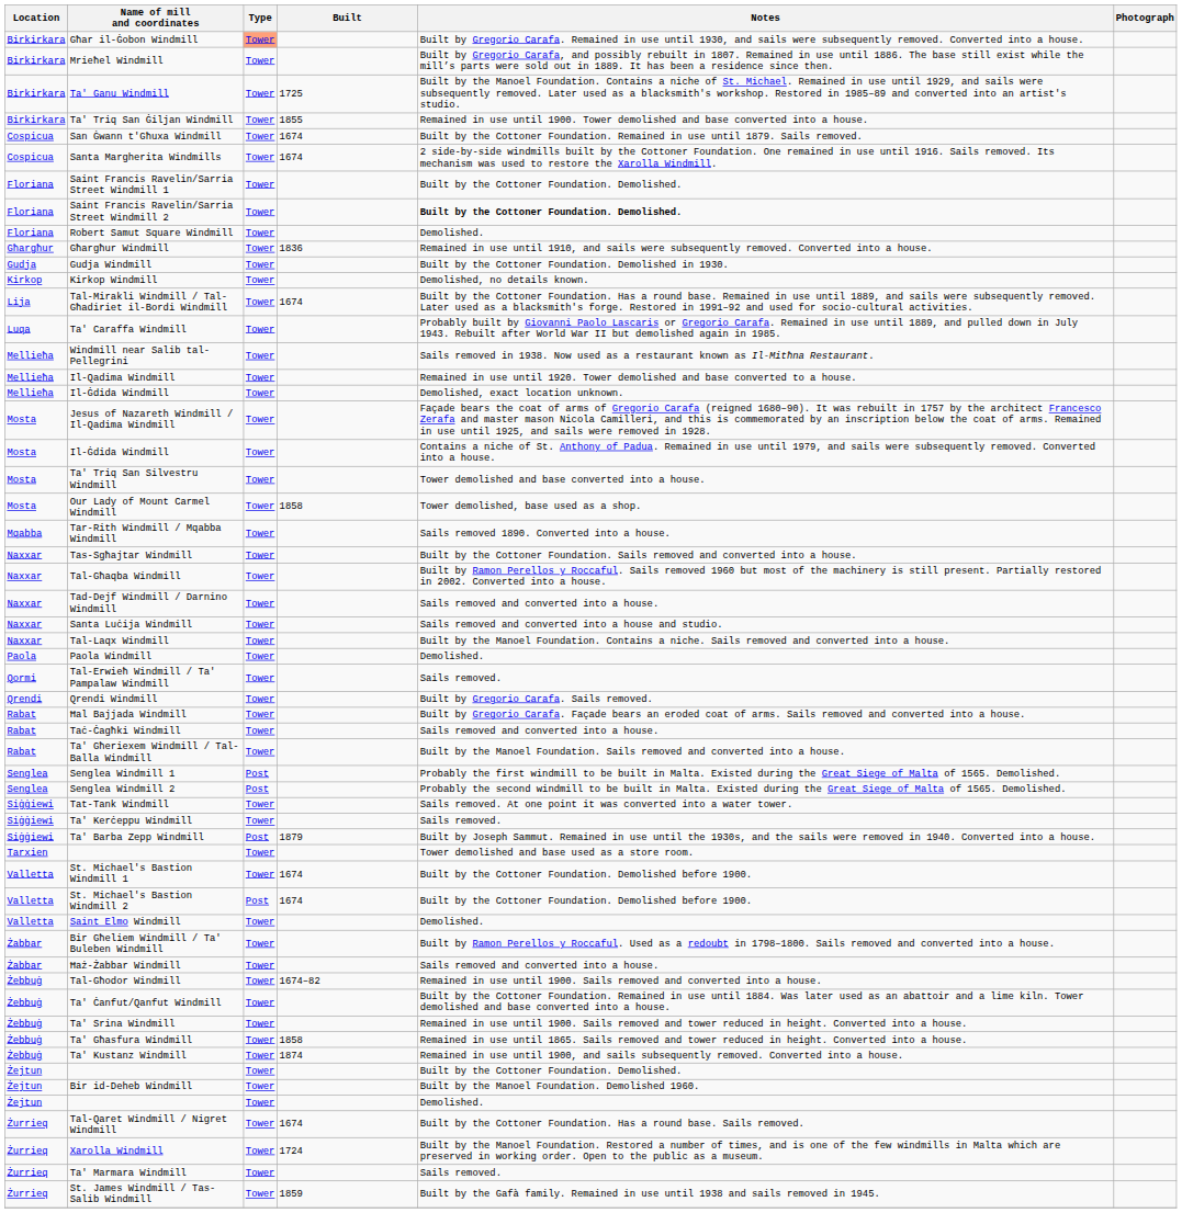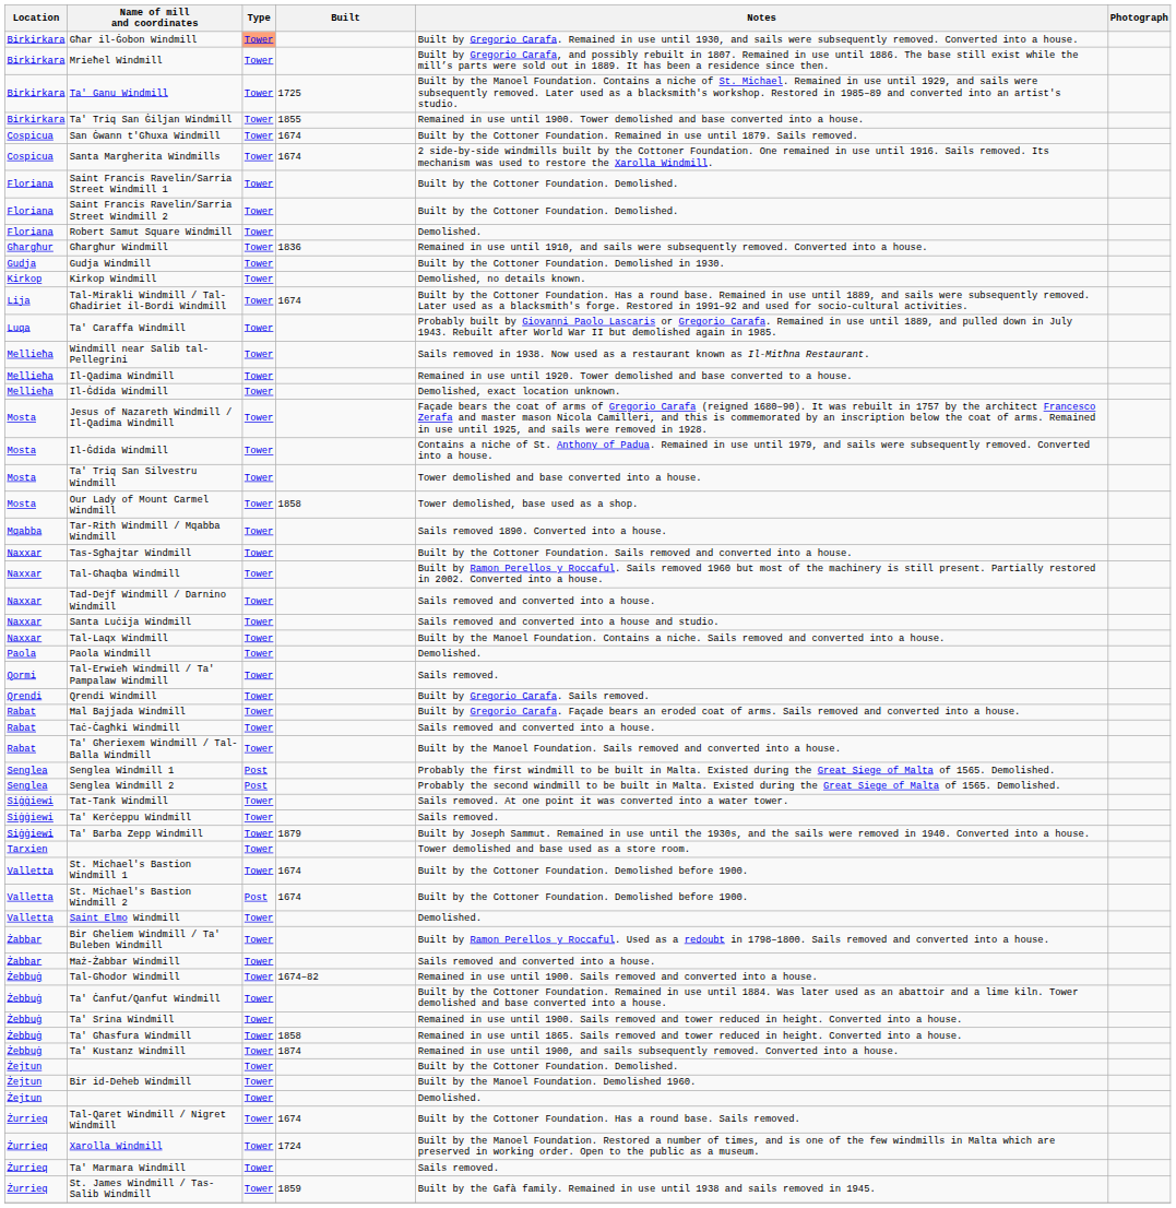Saint Francis Ravelin/Sarria Street Windmill 2 | Notes: bold -> normal
Ta' Barba Zepp Windmill | Type: Post -> Tower
